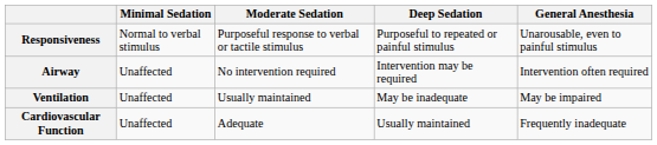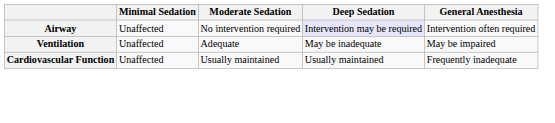- row: Responsiveness | Normal to verbal stimulus | Purposeful response to verbal or tactile stimulus | Purposeful to repeated or painful stimulus | Unarousable, even to painful stimulus
Airway | Deep Sedation: no background -> lavender background
Ventilation | Moderate Sedation: Usually maintained -> Adequate
Cardiovascular Function | Moderate Sedation: Adequate -> Usually maintained
